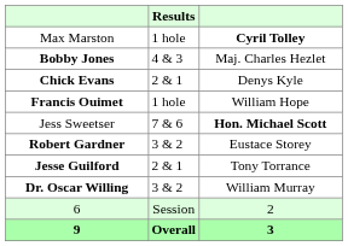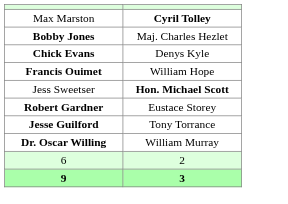- column: Results | 1 hole | 4 & 3 | 2 & 1 | 1 hole | 7 & 6 | 3 & 2 | 2 & 1 | 3 & 2 | Session | Overall
